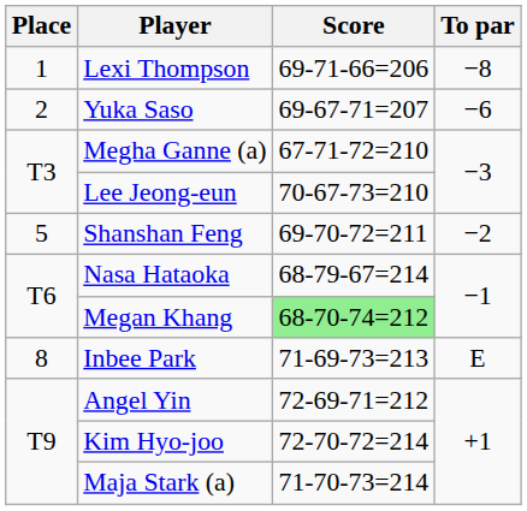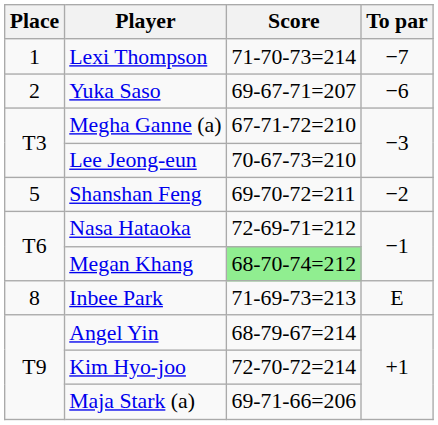Lexi Thompson | Score: 69-71-66=206 -> 71-70-73=214
Lexi Thompson | To par: −8 -> −7
Nasa Hataoka | Score: 68-79-67=214 -> 72-69-71=212
Angel Yin | Score: 72-69-71=212 -> 68-79-67=214
Maja Stark (a) | Score: 71-70-73=214 -> 69-71-66=206
